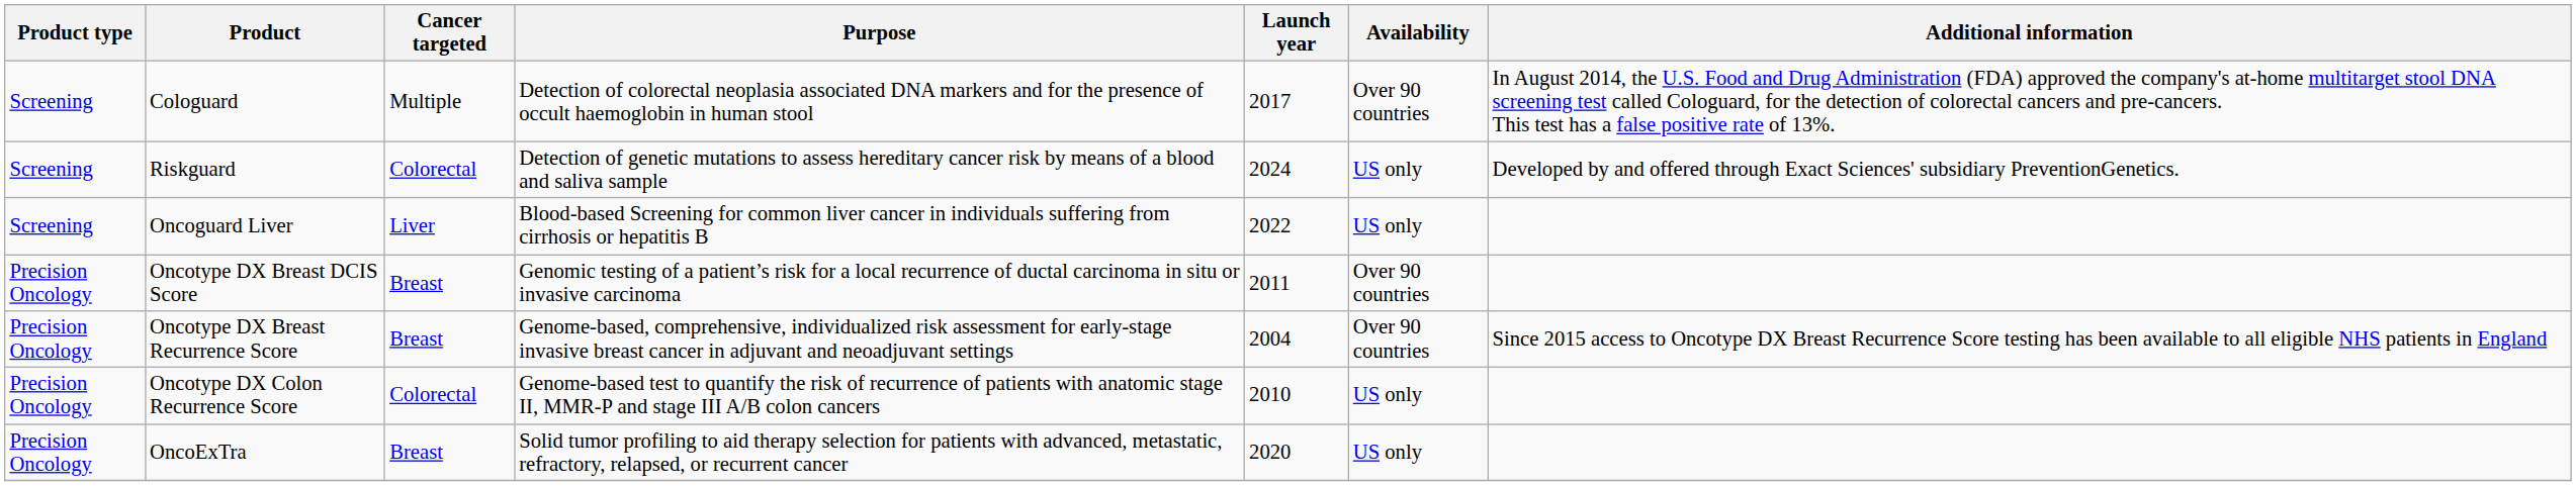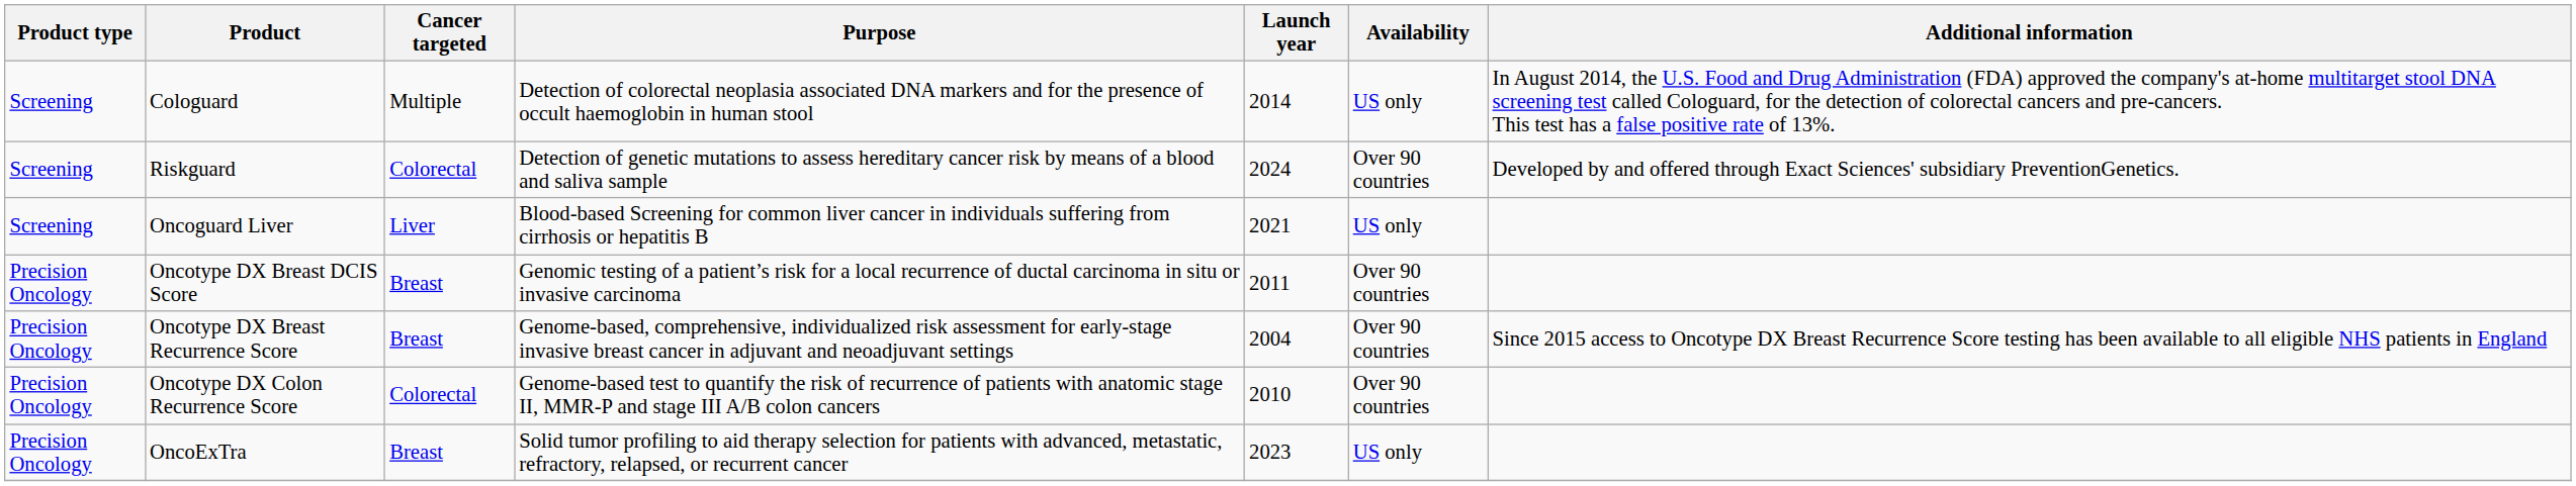Cologuard | Launch year: 2017 -> 2014
Cologuard | Availability: Over 90 countries -> US only
Riskguard | Availability: US only -> Over 90 countries
Oncoguard Liver | Launch year: 2022 -> 2021
Oncotype DX Colon Recurrence Score | Availability: US only -> Over 90 countries
OncoExTra | Launch year: 2020 -> 2023
